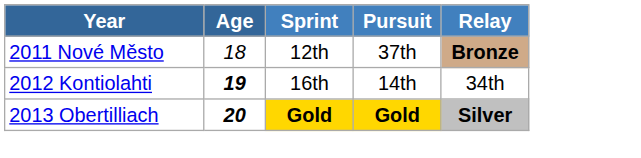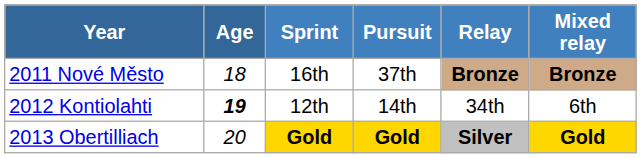+ column: Mixed relay | Bronze | 6th | Gold
2011 Nové Město | Sprint: 12th -> 16th
2012 Kontiolahti | Sprint: 16th -> 12th
2013 Obertilliach | Age: bold -> normal
